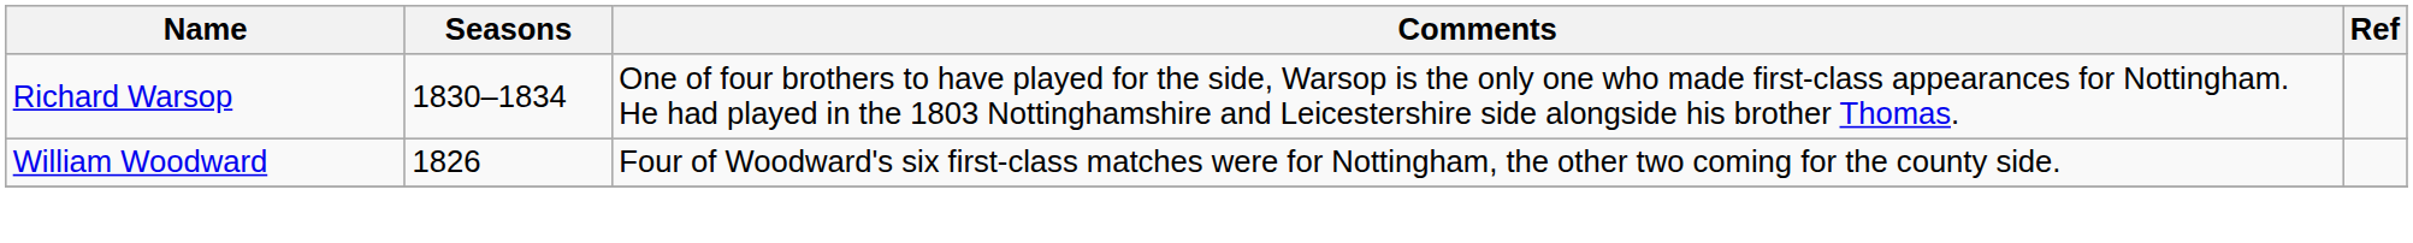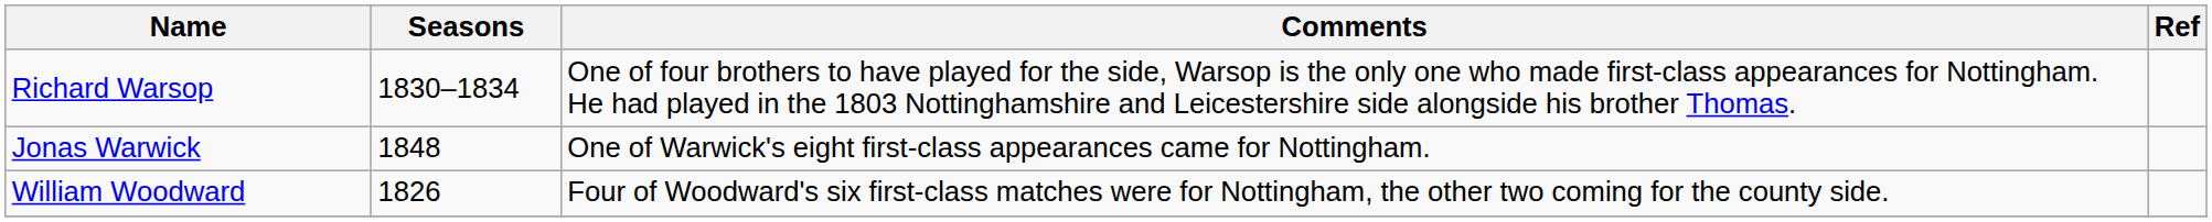+ row: Jonas Warwick | 1848 | One of Warwick's eight first-class appearances came for Nottingham.
